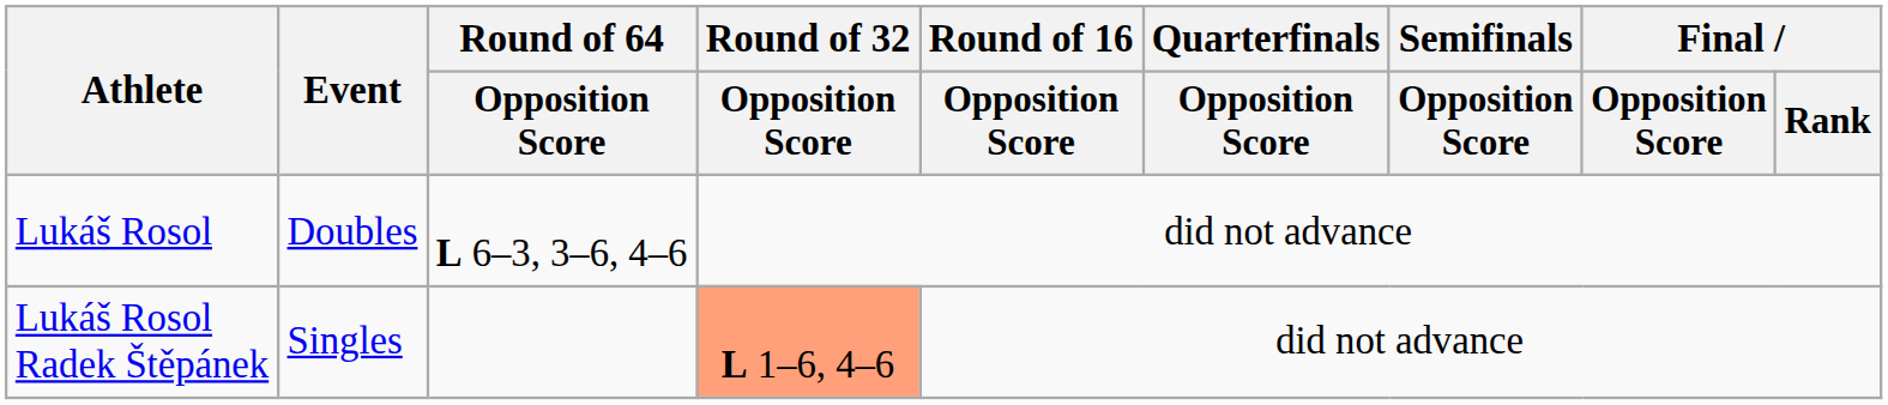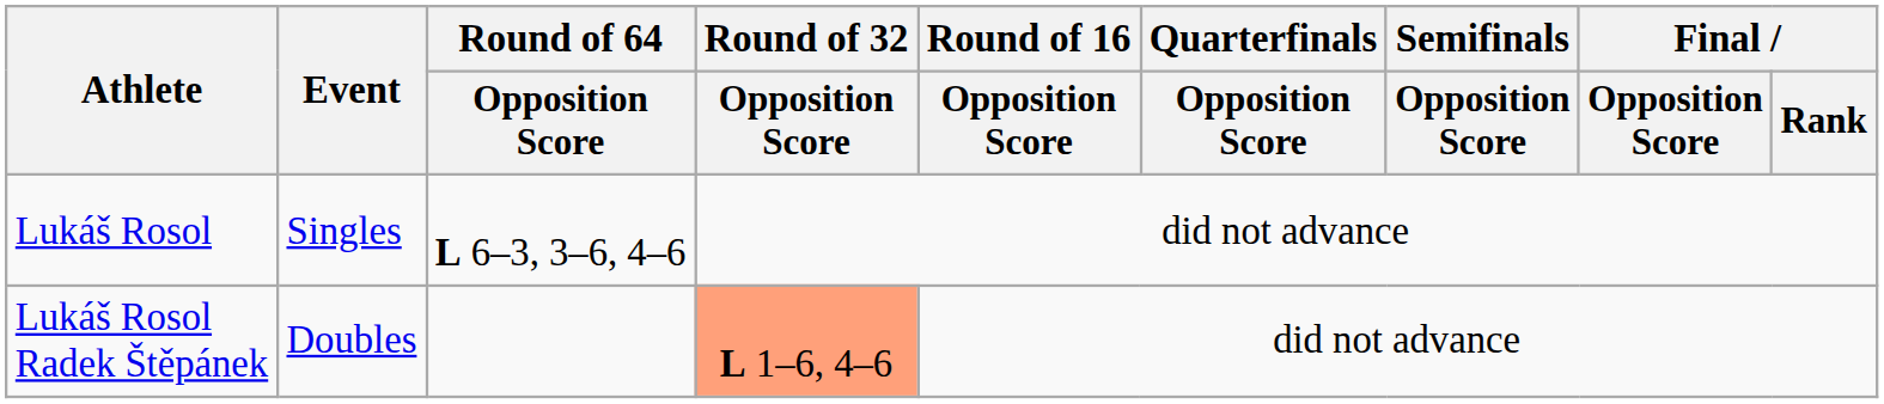Lukáš Rosol | Event: Doubles -> Singles
Lukáš Rosol Radek Štěpánek | Event: Singles -> Doubles
